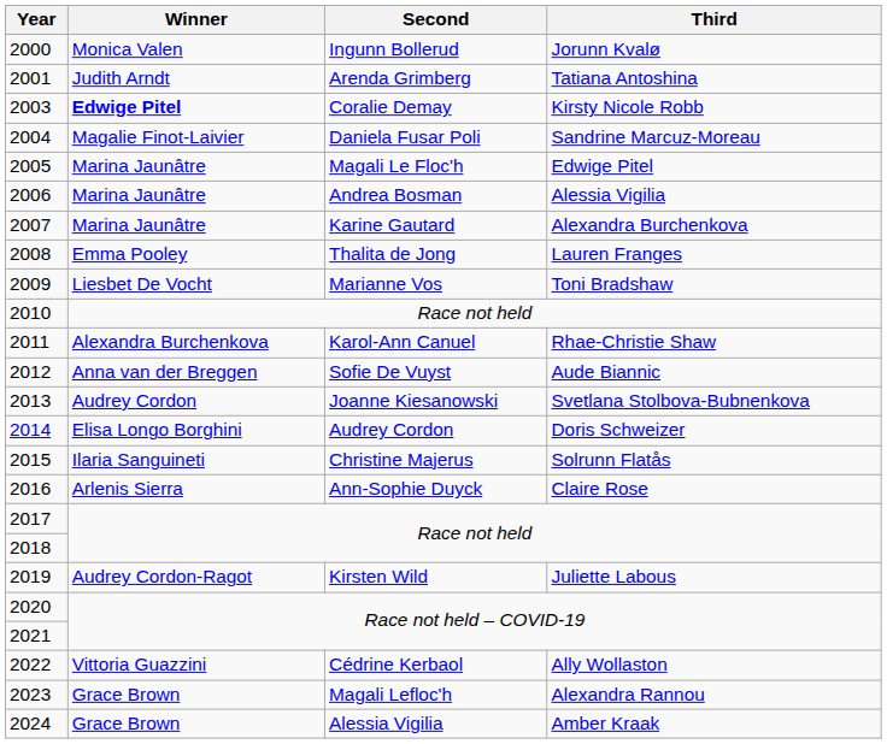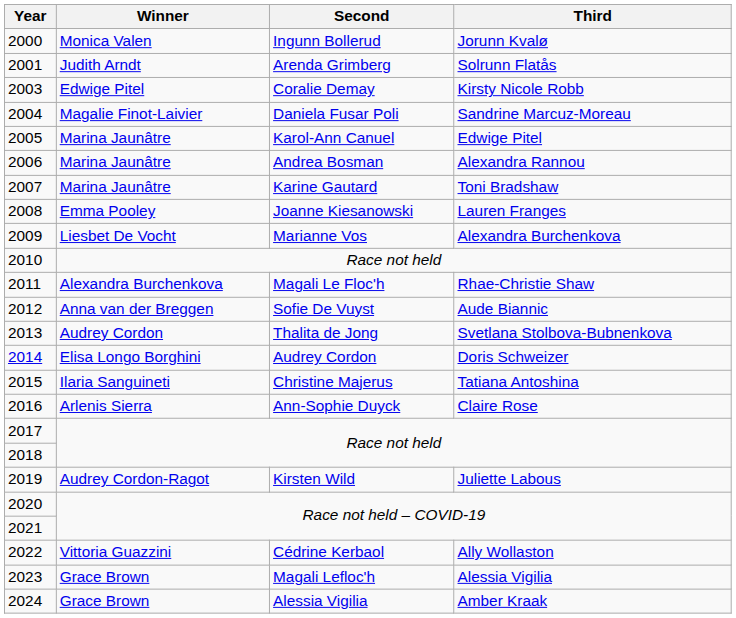2001 | Third: Tatiana Antoshina -> Solrunn Flatås
2003 | Winner: bold -> normal
2005 | Second: Magali Le Floc'h -> Karol-Ann Canuel
2006 | Third: Alessia Vigilia -> Alexandra Rannou
2007 | Third: Alexandra Burchenkova -> Toni Bradshaw
2008 | Second: Thalita de Jong -> Joanne Kiesanowski
2009 | Third: Toni Bradshaw -> Alexandra Burchenkova
2011 | Second: Karol-Ann Canuel -> Magali Le Floc'h
2013 | Second: Joanne Kiesanowski -> Thalita de Jong
2015 | Third: Solrunn Flatås -> Tatiana Antoshina
2023 | Third: Alexandra Rannou -> Alessia Vigilia
